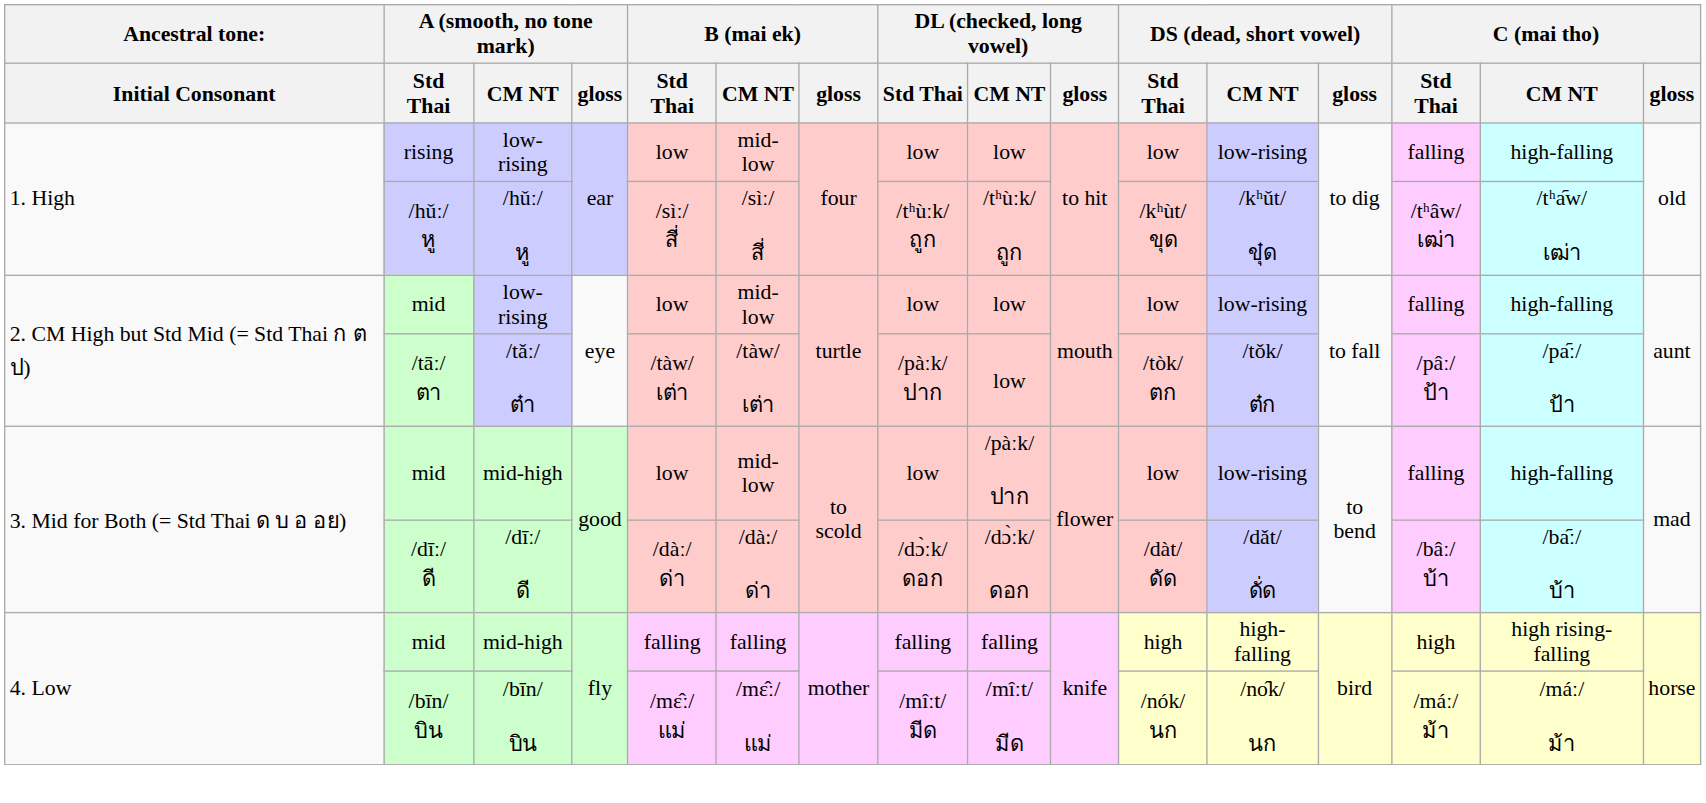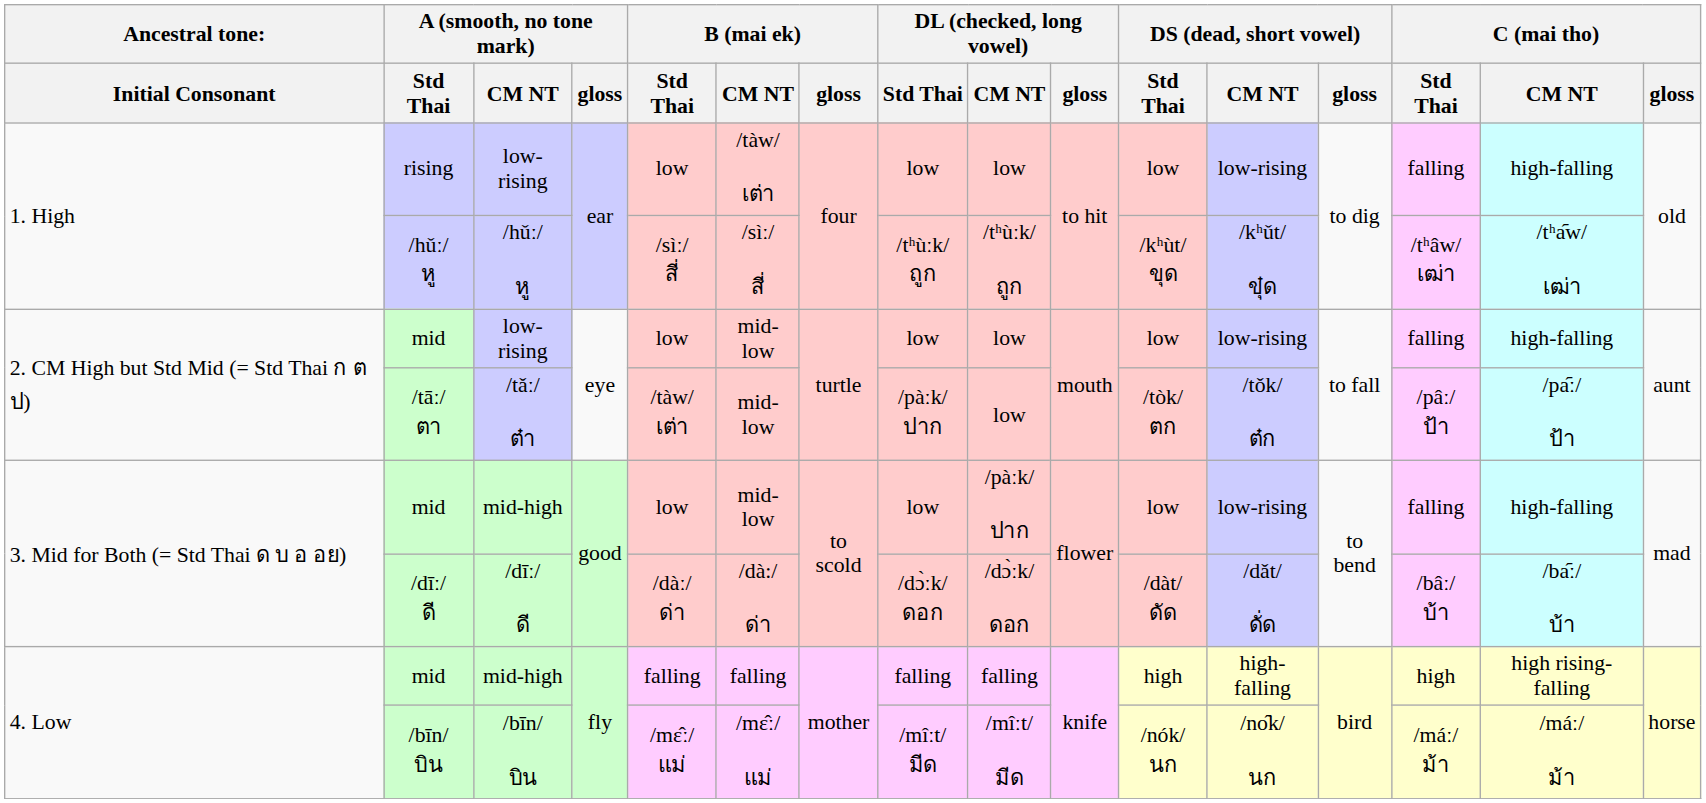rising | B (mai ek) / CM NT: mid-low -> /tàw/ เต่า
/tāː/ ตา | B (mai ek) / CM NT: /tàw/ เต่า -> mid-low
